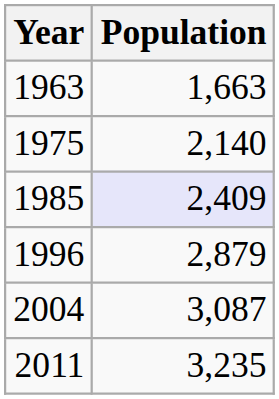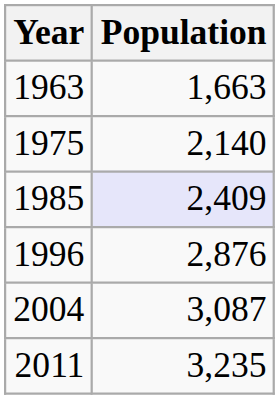1996 | Population: 2,879 -> 2,876
